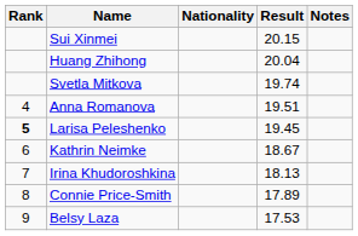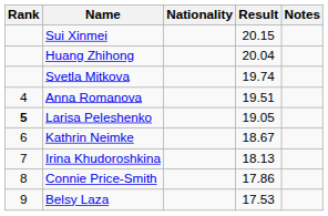Larisa Peleshenko | Result: 19.45 -> 19.05
Connie Price-Smith | Result: 17.89 -> 17.86
